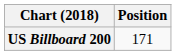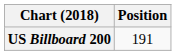US Billboard 200 | Position: 171 -> 191
